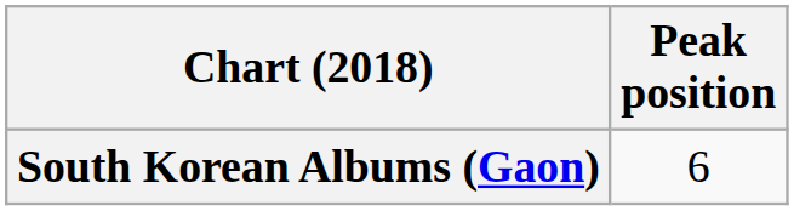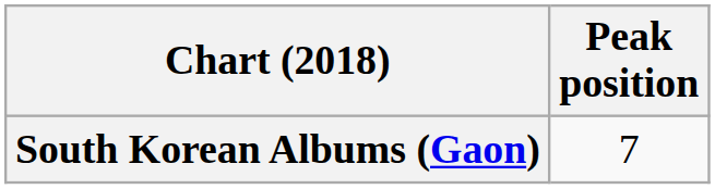South Korean Albums (Gaon) | Peak position: 6 -> 7
